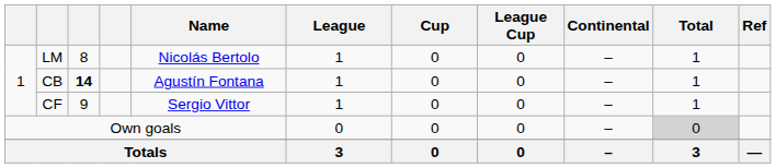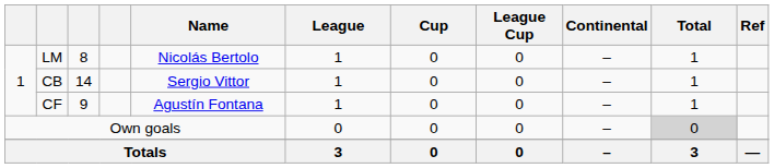CB | column 3: bold -> normal
CB | Name: Agustín Fontana -> Sergio Vittor
CF | Name: Sergio Vittor -> Agustín Fontana
